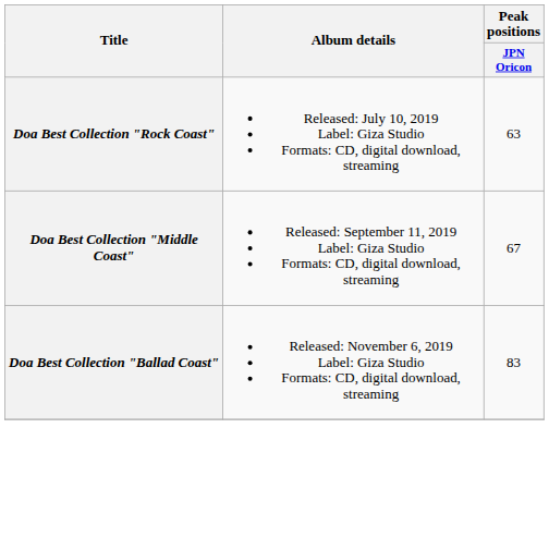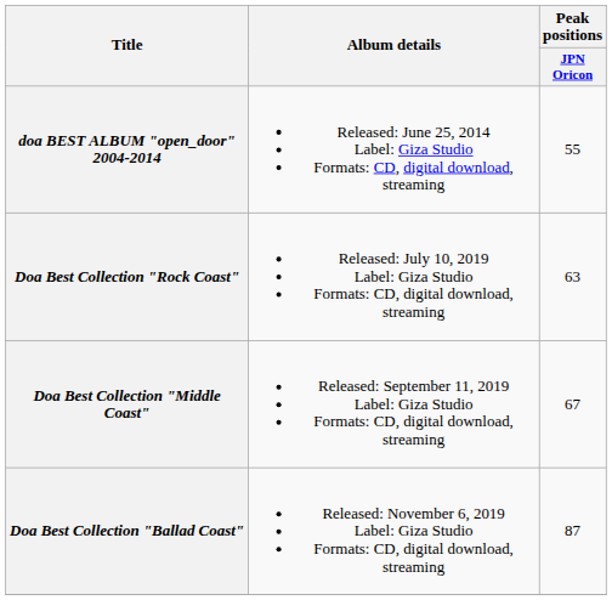+ row: doa BEST ALBUM "open_door" 2004-2014 | Released: June 25, 2014 Label: Giza Studio Formats: CD, digital download, streaming | 55
Doa Best Collection "Ballad Coast" | Peak positions / JPN Oricon: 83 -> 87
